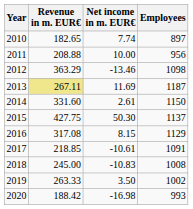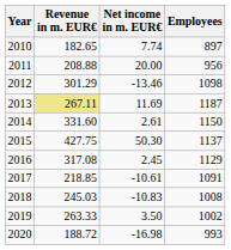2011 | Net income in m. EUR€: 10.00 -> 20.00
2012 | Revenue in m. EUR€: 363.29 -> 301.29
2016 | Net income in m. EUR€: 8.15 -> 2.45
2018 | Revenue in m. EUR€: 245.00 -> 245.03
2020 | Revenue in m. EUR€: 188.42 -> 188.72
